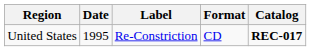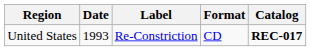United States | Date: 1995 -> 1993
